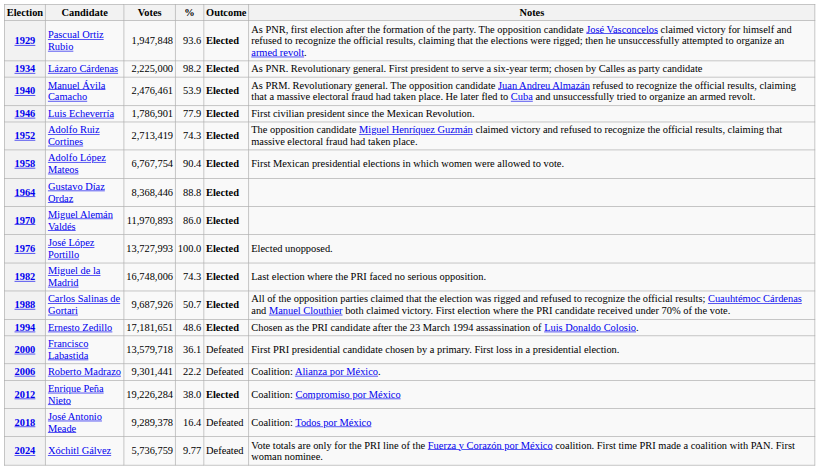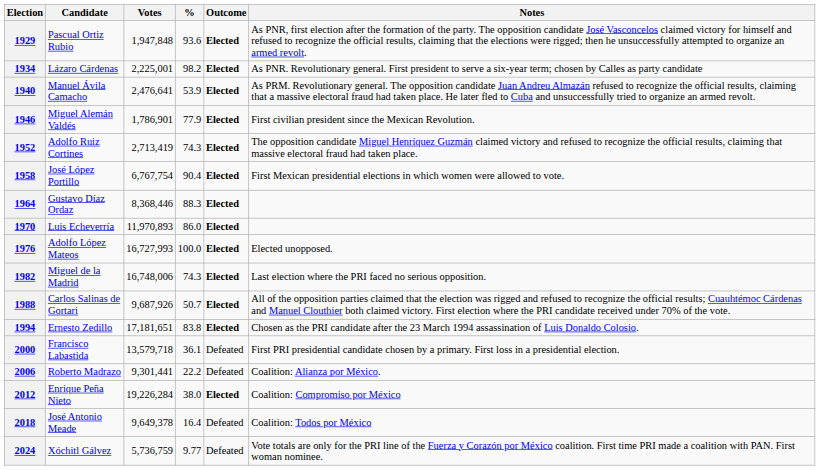1934 | Votes: 2,225,000 -> 2,225,001
1940 | Votes: 2,476,461 -> 2,476,641
1946 | Candidate: Luis Echeverría -> Miguel Alemán Valdés
1958 | Candidate: Adolfo López Mateos -> José López Portillo
1964 | %: 88.8 -> 88.3
1970 | Candidate: Miguel Alemán Valdés -> Luis Echeverría
1976 | Candidate: José López Portillo -> Adolfo López Mateos
1976 | Votes: 13,727,993 -> 16,727,993
1994 | %: 48.6 -> 83.8
2018 | Votes: 9,289,378 -> 9,649,378
